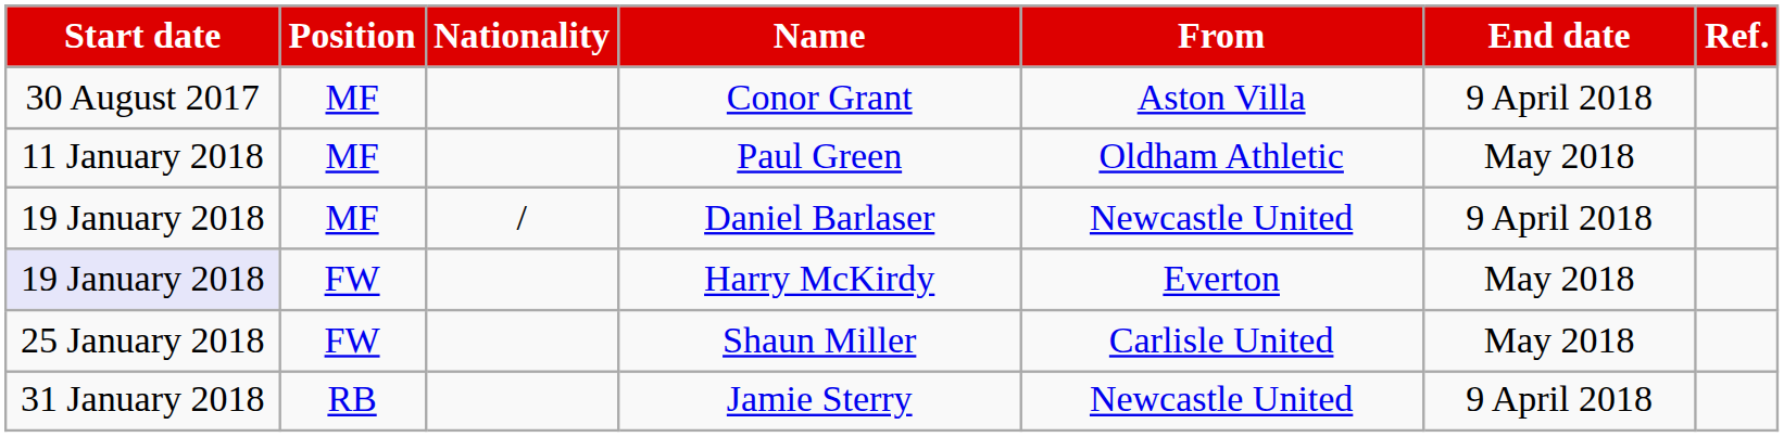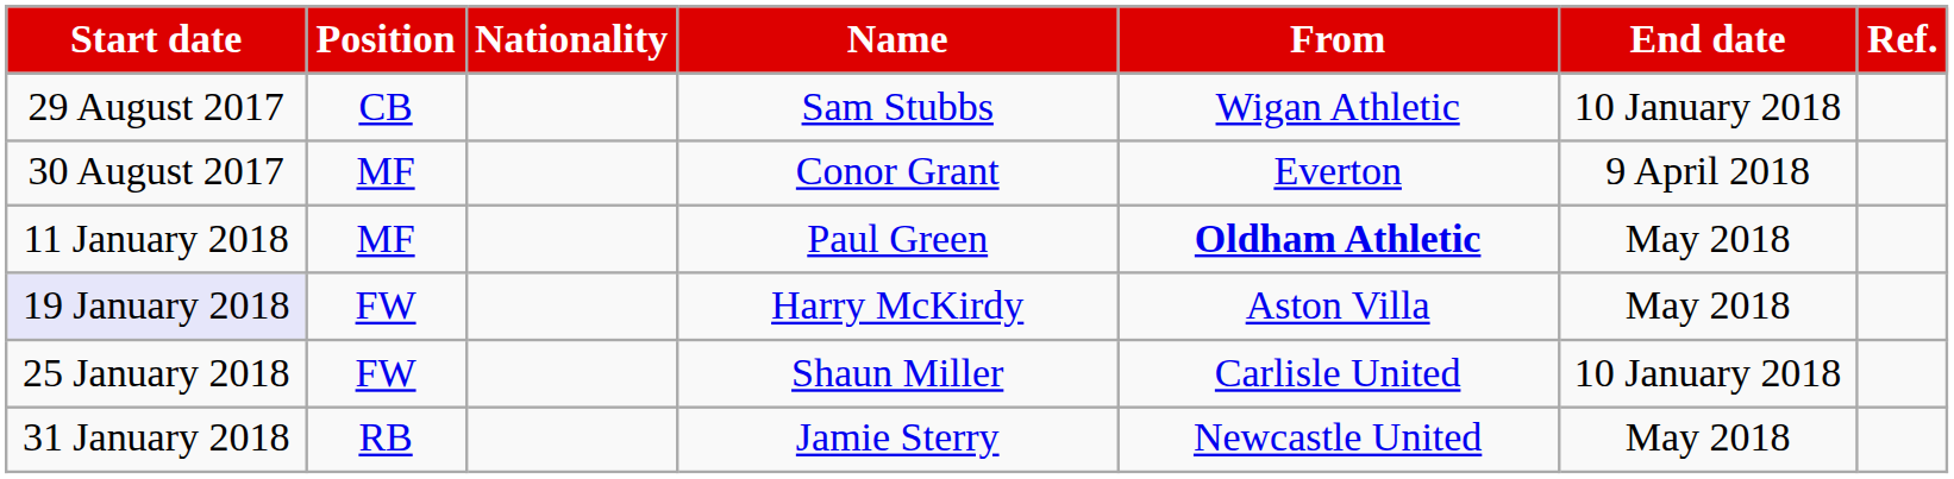+ row: 29 August 2017 | CB | Sam Stubbs | Wigan Athletic | 10 January 2018
Conor Grant | From: Aston Villa -> Everton
Paul Green | From: normal -> bold
- row: 19 January 2018 | MF | / | Daniel Barlaser | Newcastle United | 9 April 2018
Harry McKirdy | From: Everton -> Aston Villa
Shaun Miller | End date: May 2018 -> 10 January 2018
Jamie Sterry | End date: 9 April 2018 -> May 2018
